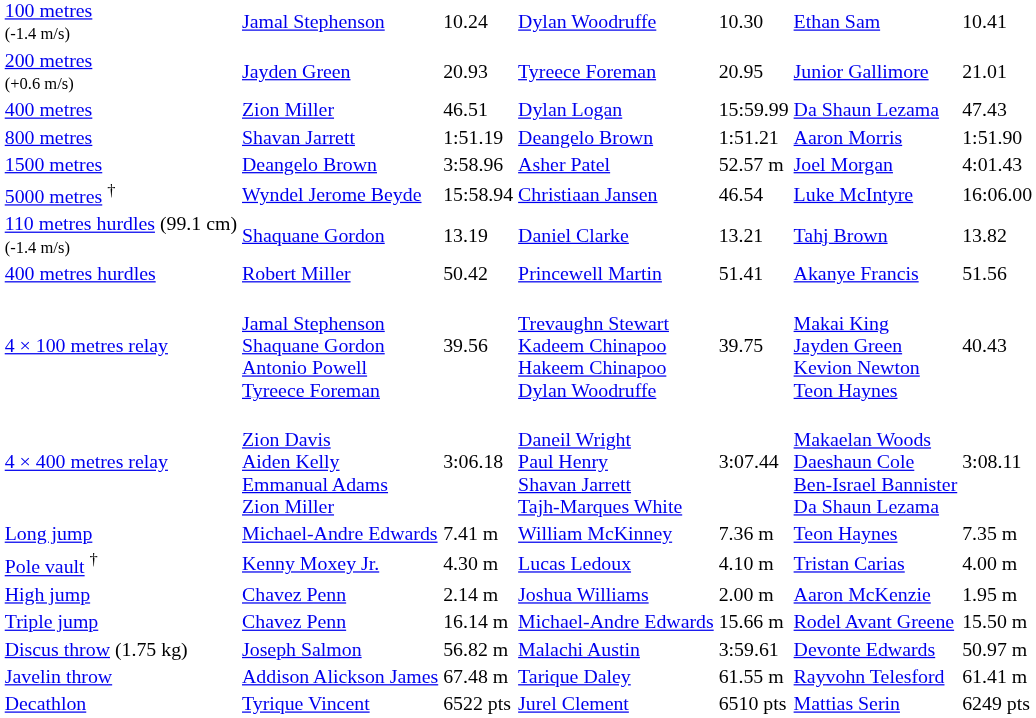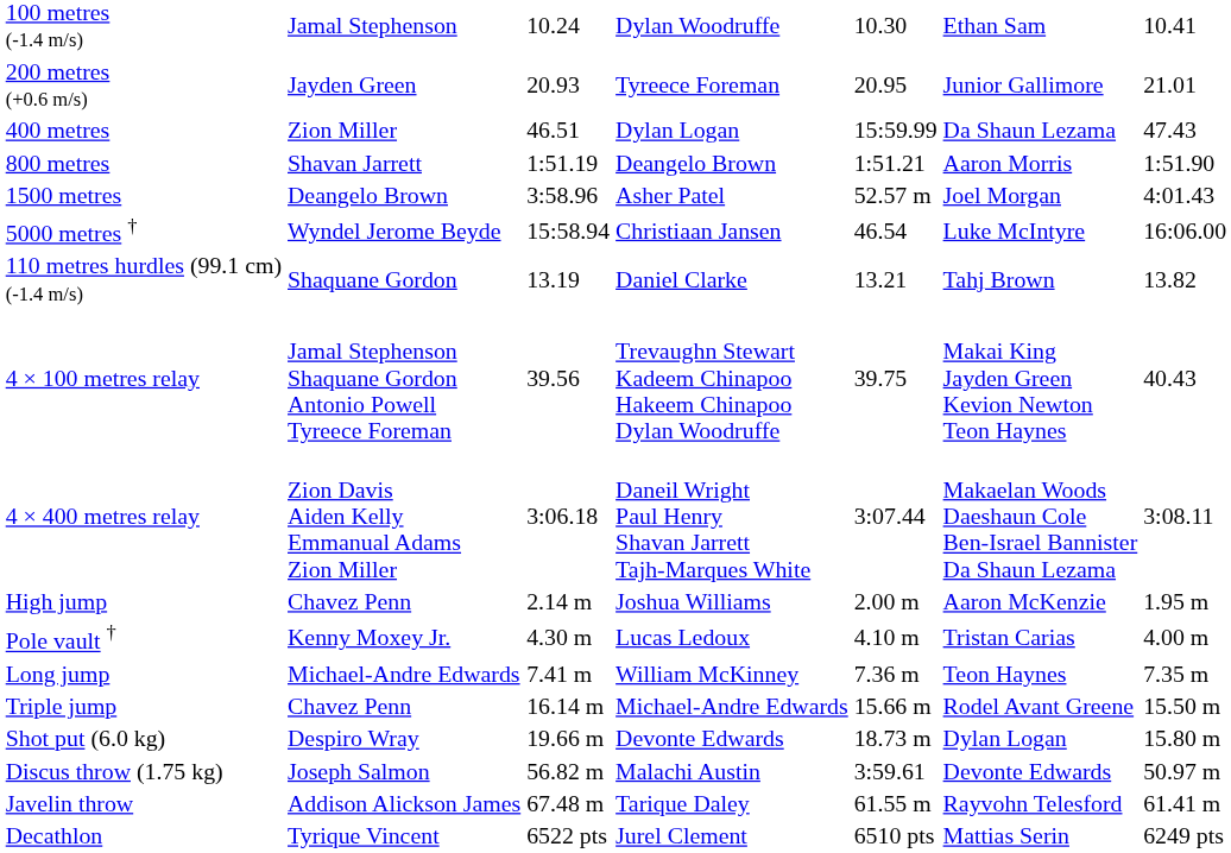- row: 400 metres hurdles | Robert Miller | 50.42 | Princewell Martin | 51.41 | Akanye Francis | 51.56
rows swapped: High jump <-> Long jump
+ row: Shot put (6.0 kg) | Despiro Wray | 19.66 m | Devonte Edwards | 18.73 m | Dylan Logan | 15.80 m
